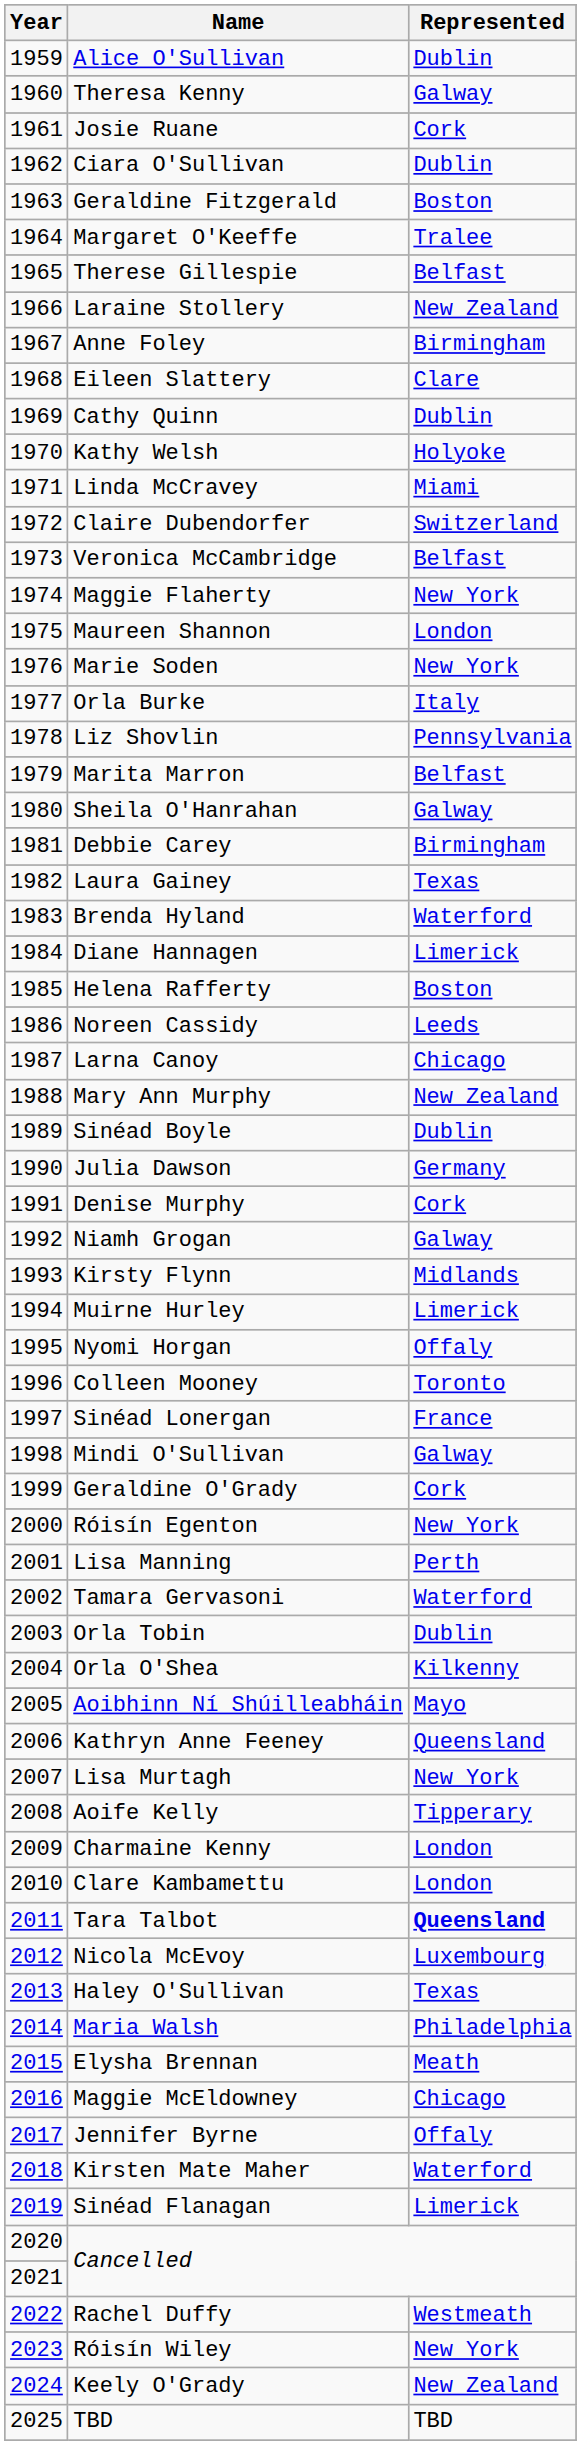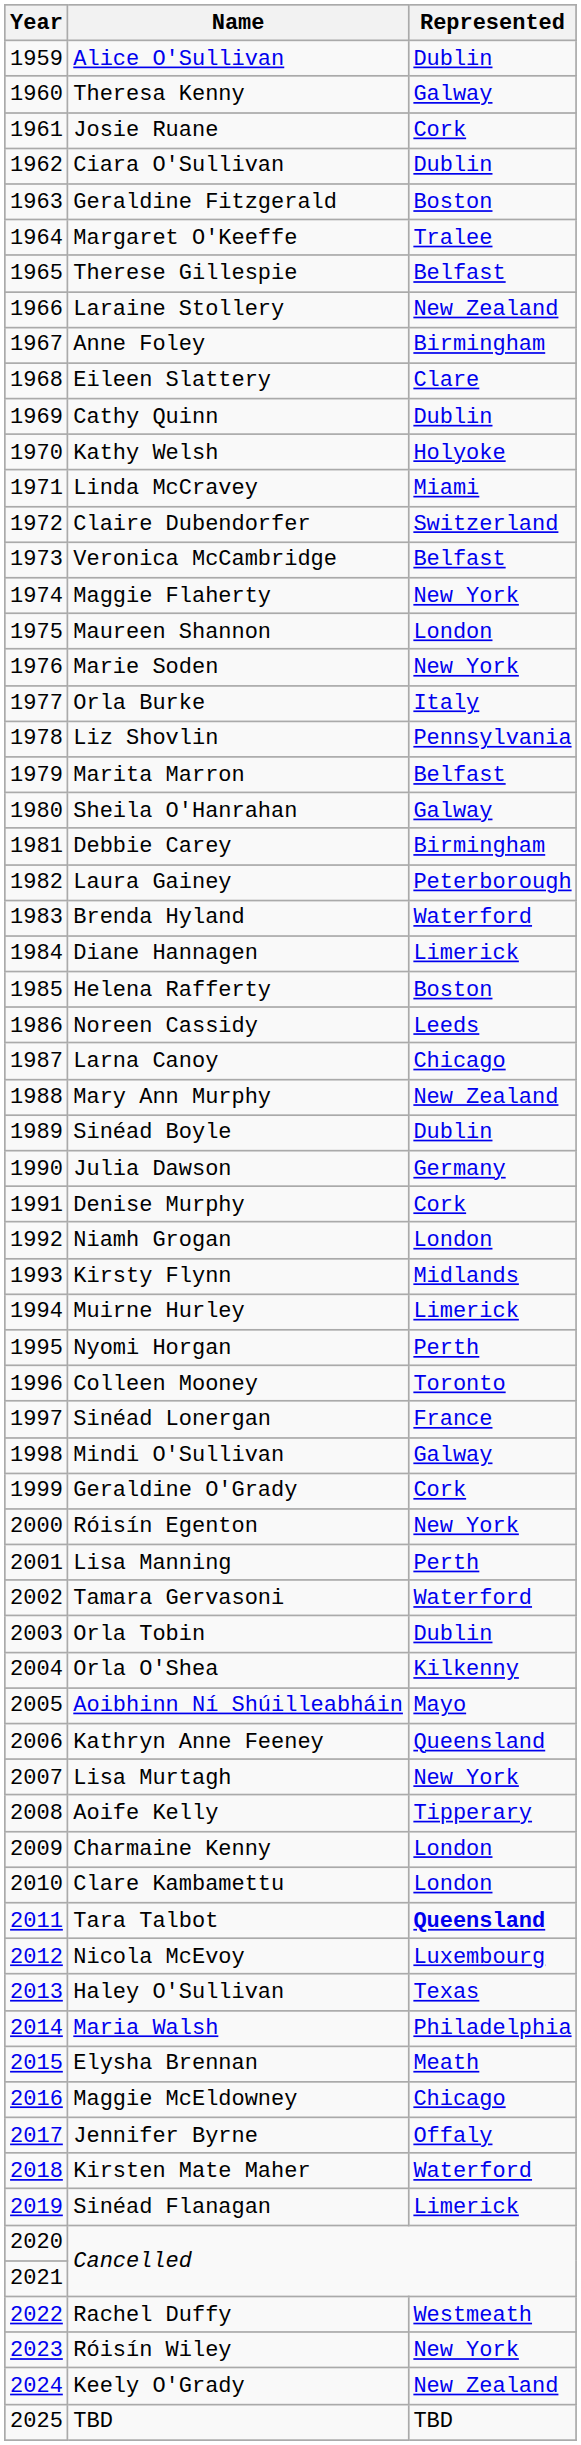Laura Gainey | Represented: Texas -> Peterborough
Niamh Grogan | Represented: Galway -> London
Nyomi Horgan | Represented: Offaly -> Perth
